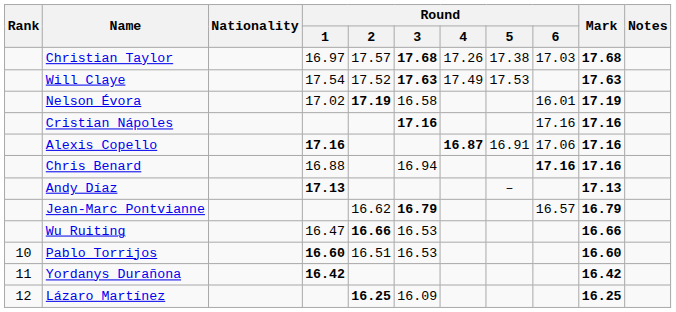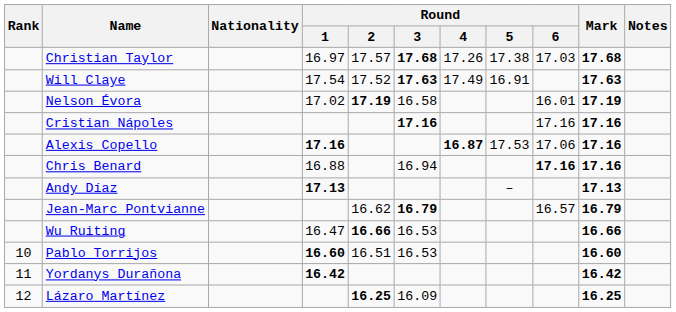Will Claye | Round / 5: 17.53 -> 16.91
Alexis Copello | Round / 5: 16.91 -> 17.53
